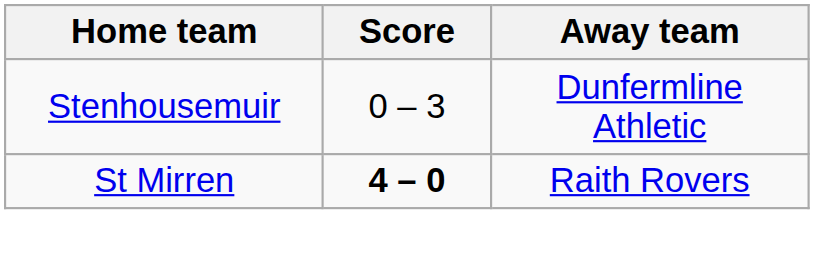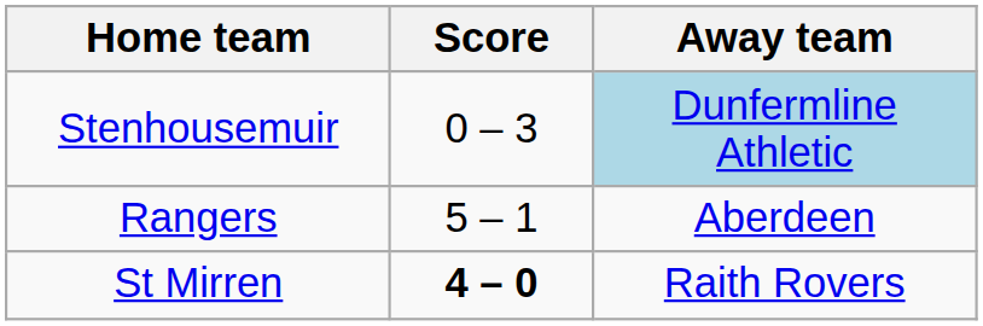Stenhousemuir | Away team: no background -> lightblue background
+ row: Rangers | 5 – 1 | Aberdeen
